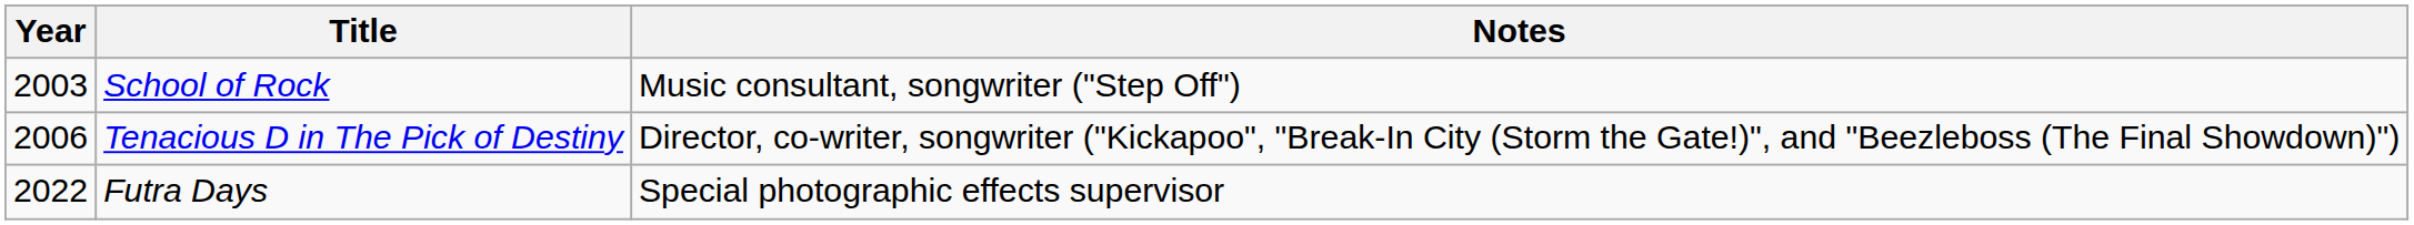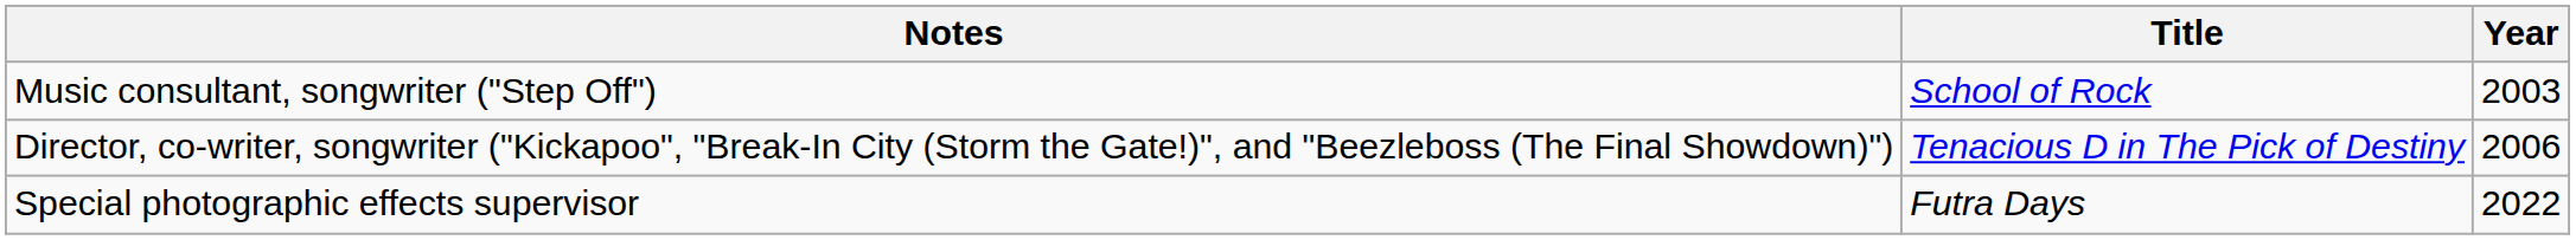columns swapped: Year <-> Notes
